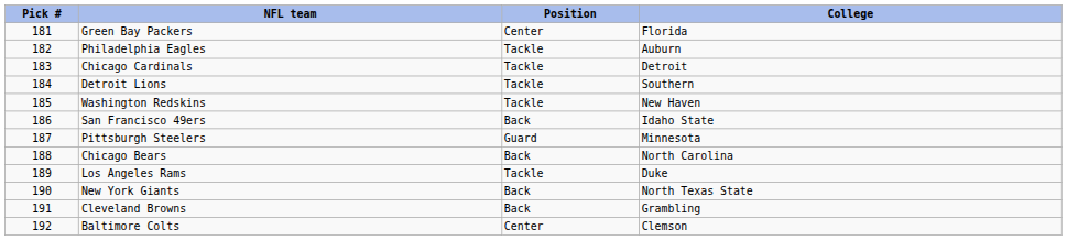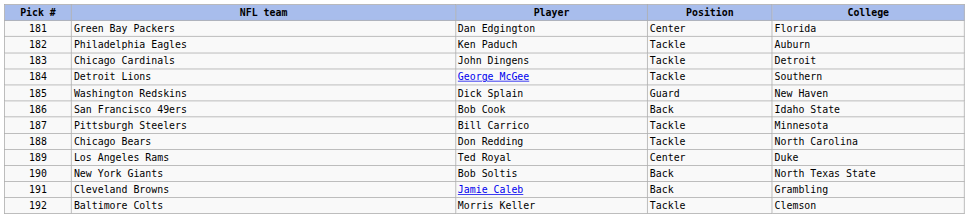+ column: Player | Dan Edgington | Ken Paduch | John Dingens | George McGee | Dick Splain | Bob Cook | Bill Carrico | Don Redding | Ted Royal | Bob Soltis | Jamie Caleb | Morris Keller
Washington Redskins | Position: Tackle -> Guard
Pittsburgh Steelers | Position: Guard -> Tackle
Chicago Bears | Position: Back -> Tackle
Los Angeles Rams | Position: Tackle -> Center
Baltimore Colts | Position: Center -> Tackle
